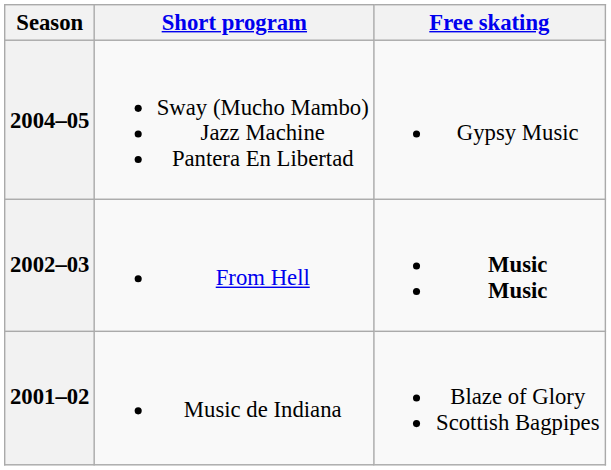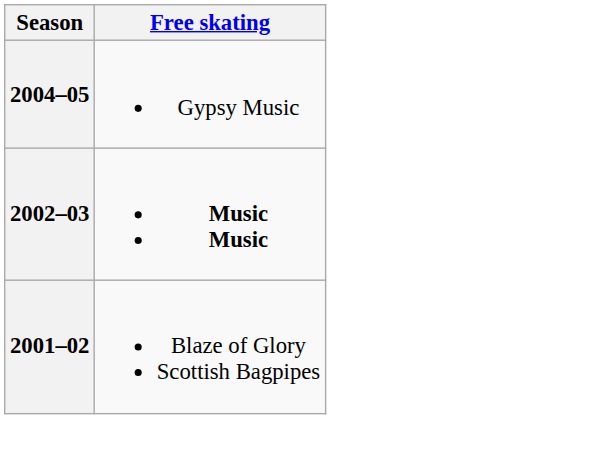- column: Short program | Sway (Mucho Mambo) Jazz Machine Pantera En Libertad | From Hell | Music de Indiana
